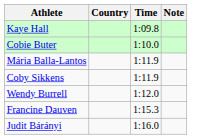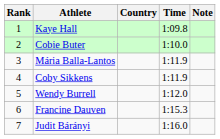+ column: Rank | 1 | 2 | 3 | 4 | 5 | 6 | 7
